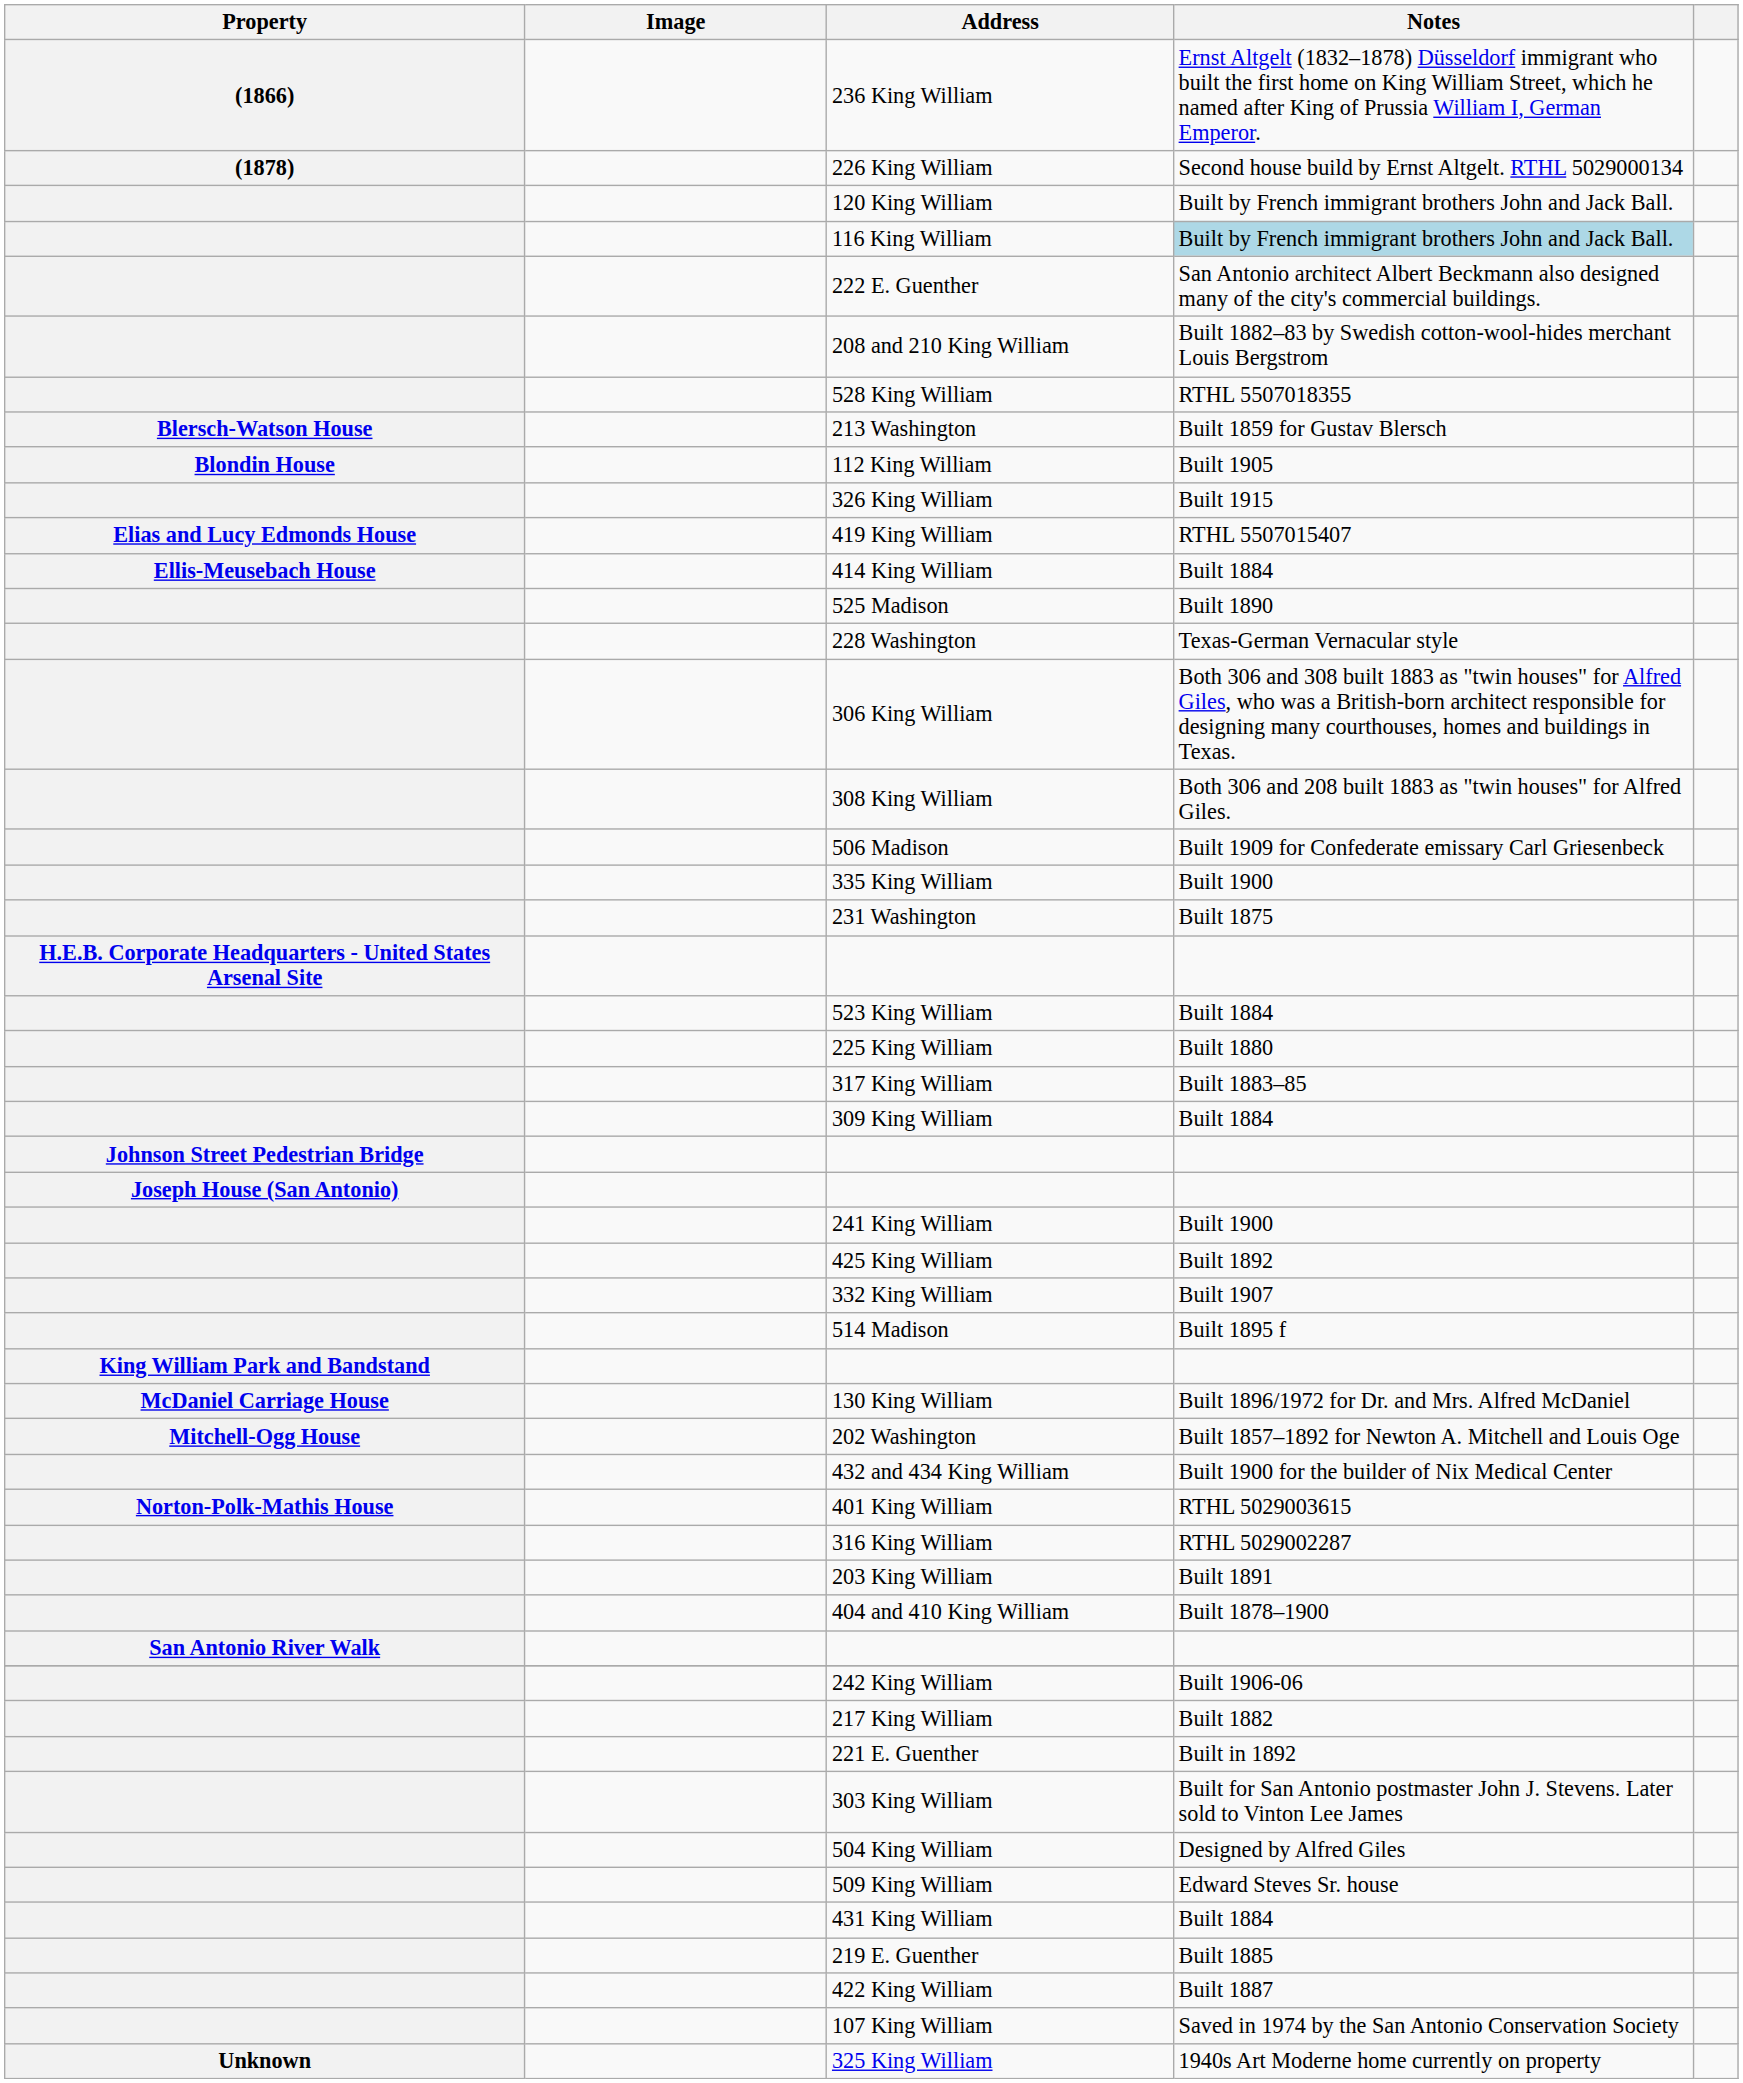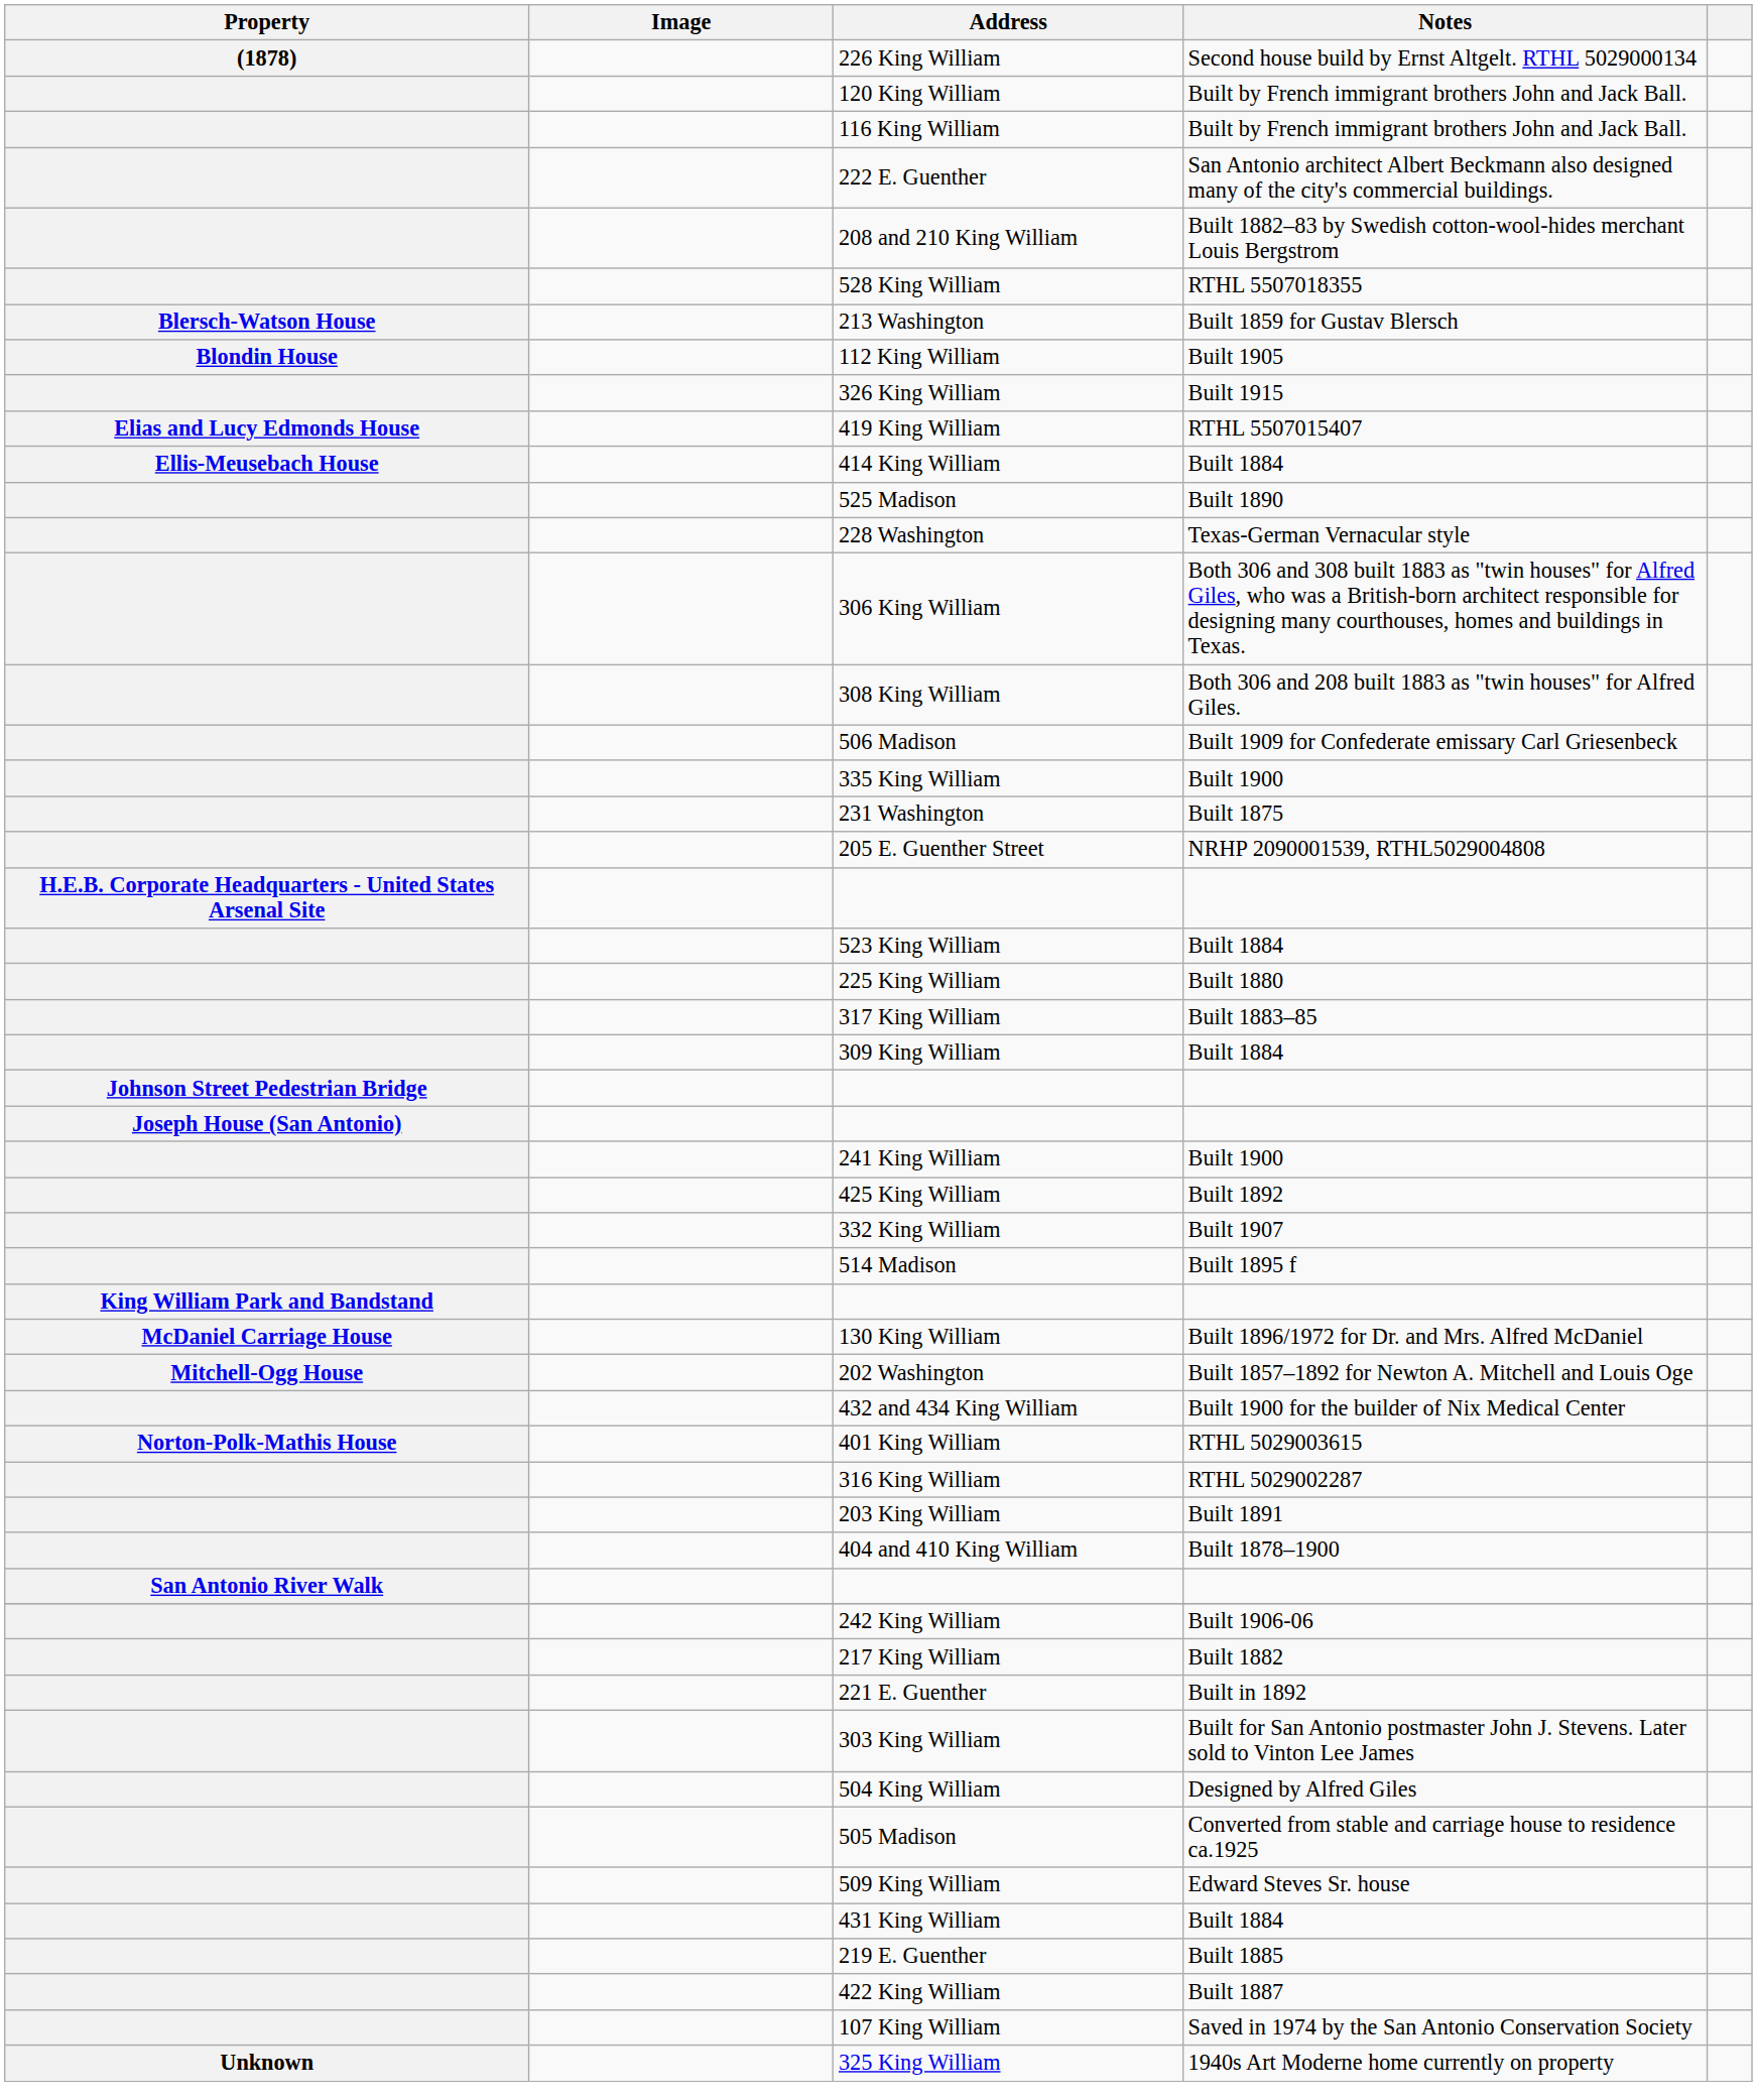- row: (1866) | 236 King William | Ernst Altgelt (1832–1878) Düsseldorf immigrant who built the first home on King William Street, which he named after King of Prussia William I, German Emperor.
116 King William | Notes: lightblue background -> no background
+ row: 205 E. Guenther Street | NRHP 2090001539, RTHL5029004808
+ row: 505 Madison | Converted from stable and carriage house to residence ca.1925
